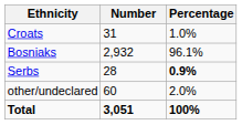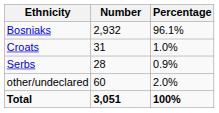rows swapped: Bosniaks <-> Croats
Serbs | Percentage: bold -> normal
